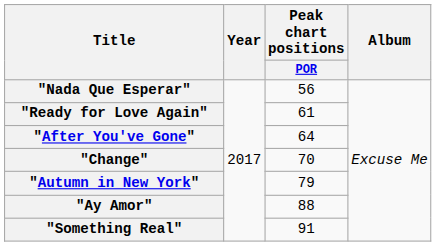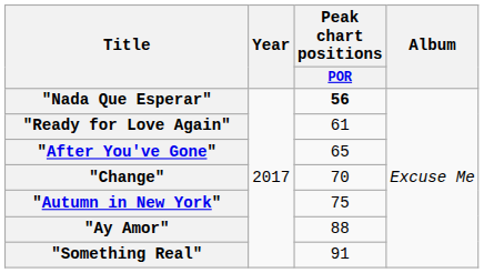"Nada Que Esperar" | Peak chart positions / POR: normal -> bold
"After You've Gone" | Peak chart positions / POR: 64 -> 65
"Autumn in New York" | Peak chart positions / POR: 79 -> 75
